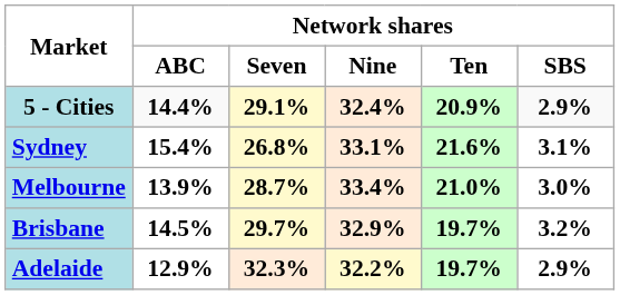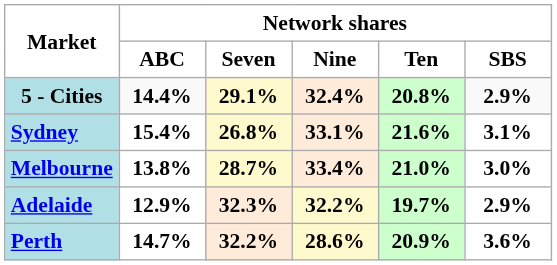5 - Cities | column 5: 20.9% -> 20.8%
Melbourne | column 2: 13.9% -> 13.8%
- row: Brisbane | 14.5% | 29.7% | 32.9% | 19.7% | 3.2%
+ row: Perth | 14.7% | 32.2% | 28.6% | 20.9% | 3.6%
